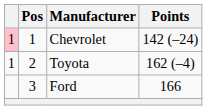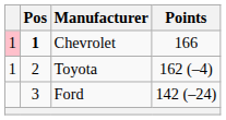Chevrolet | Pos: normal -> bold
Chevrolet | Points: 142 (–24) -> 166
Ford | Points: 166 -> 142 (–24)
